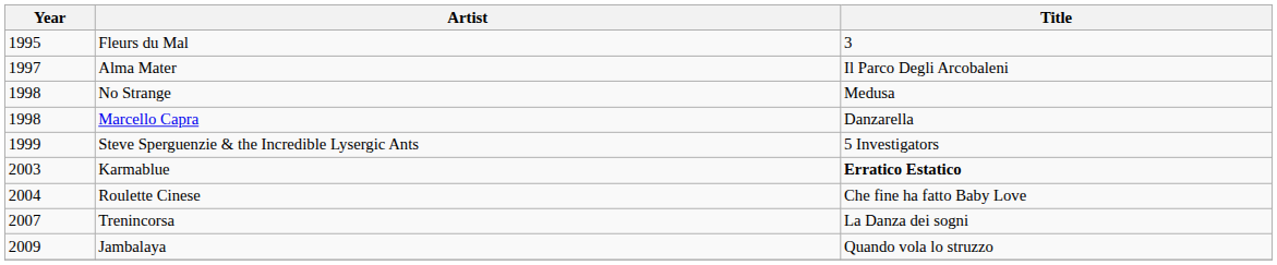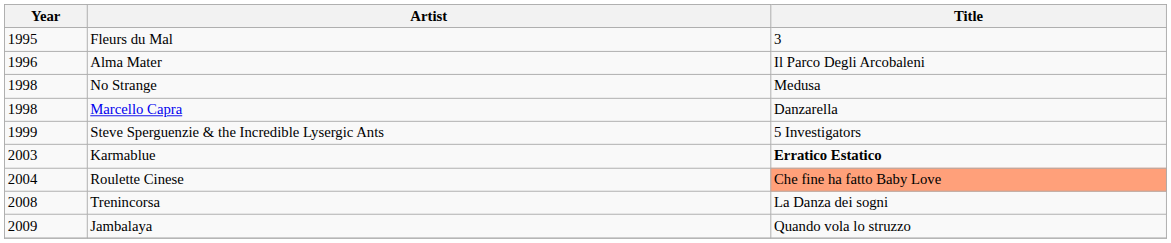Alma Mater | Year: 1997 -> 1996
Roulette Cinese | Title: no background -> lightsalmon background
Trenincorsa | Year: 2007 -> 2008
